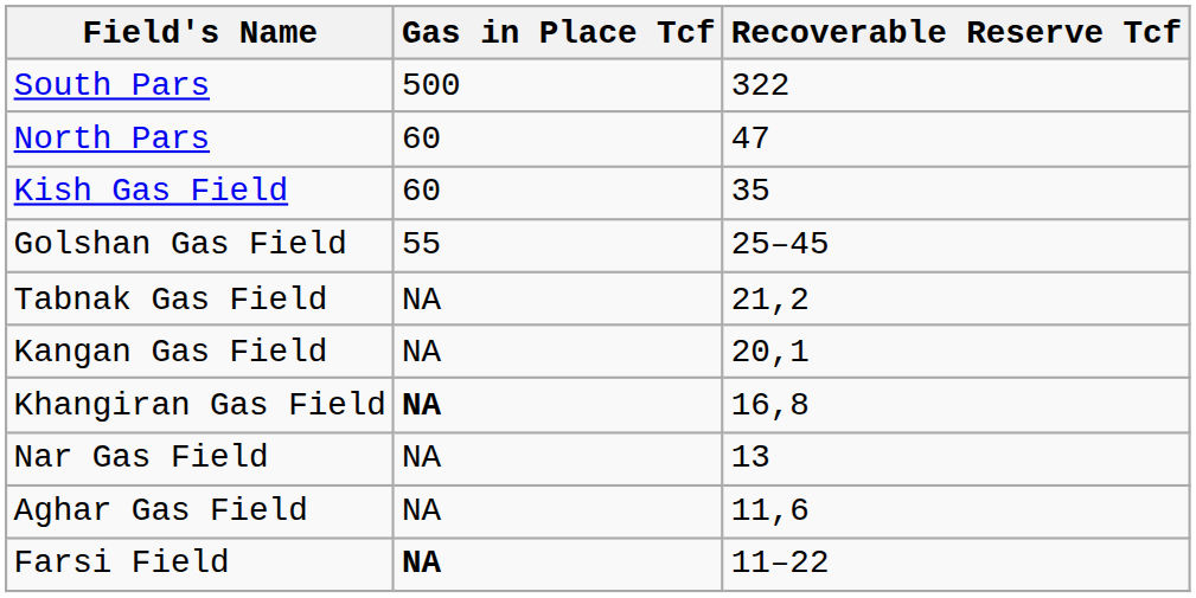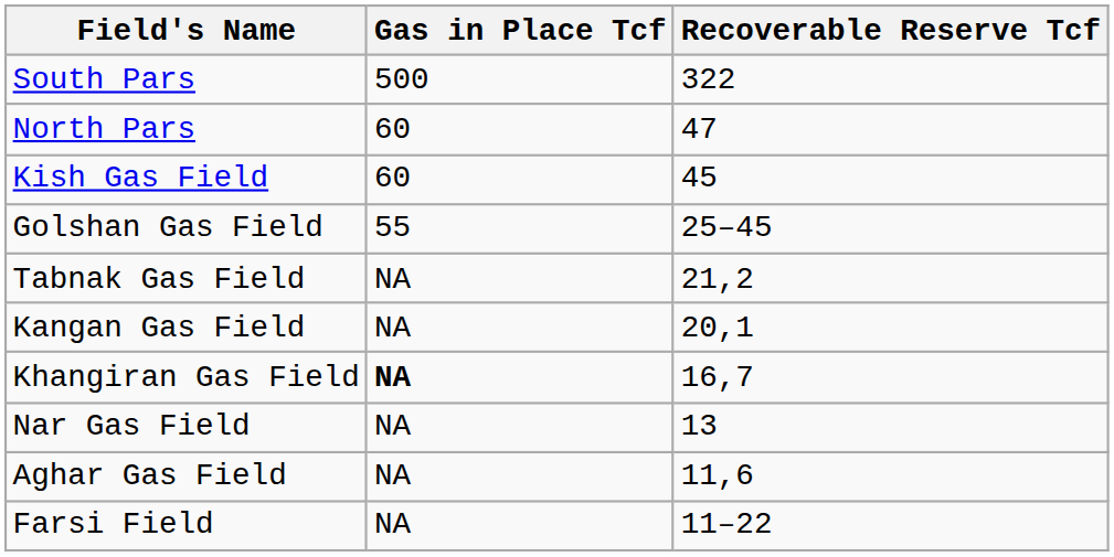Kish Gas Field | Recoverable Reserve Tcf: 35 -> 45
Khangiran Gas Field | Recoverable Reserve Tcf: 16,8 -> 16,7
Farsi Field | Gas in Place Tcf: bold -> normal
